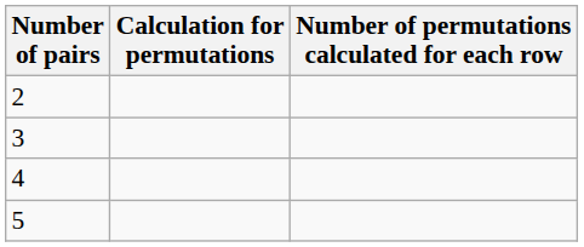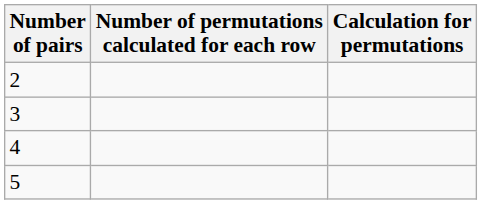columns swapped: Calculation for permutations <-> Number of permutations calculated for each row
